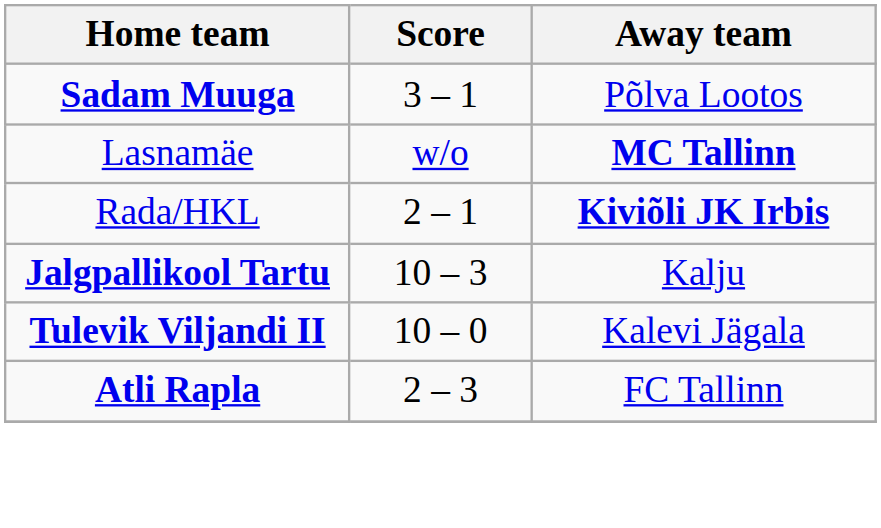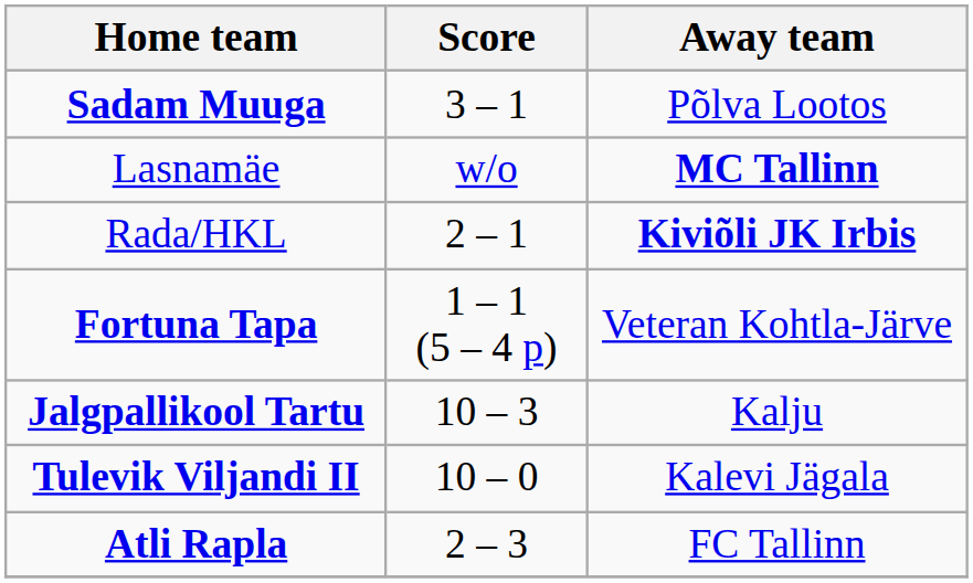+ row: Fortuna Tapa | 1 – 1 (5 – 4 p) | Veteran Kohtla-Järve
